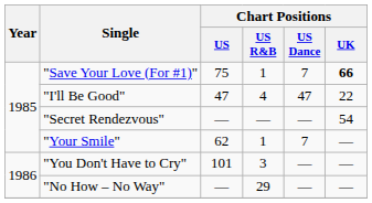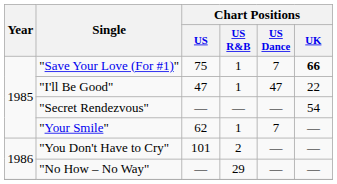"I'll Be Good" | Chart Positions / US R&B: 4 -> 1
"You Don't Have to Cry" | Chart Positions / US R&B: 3 -> 2
